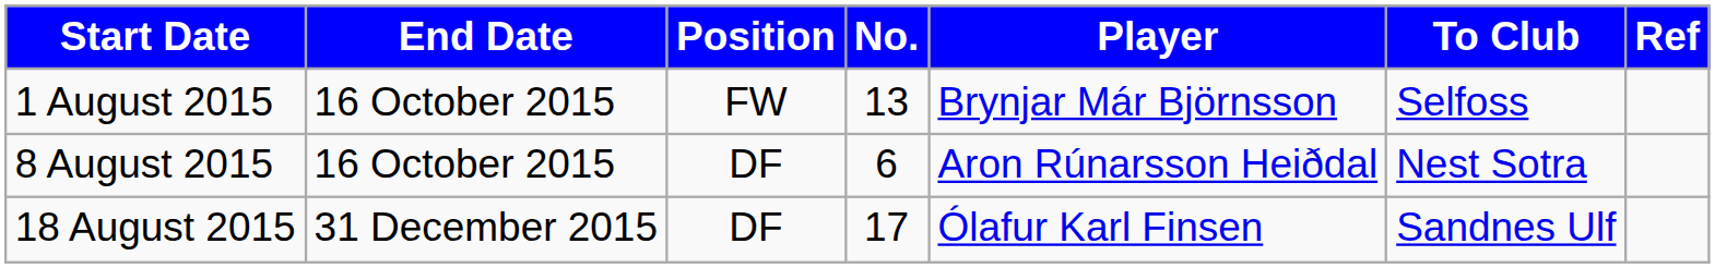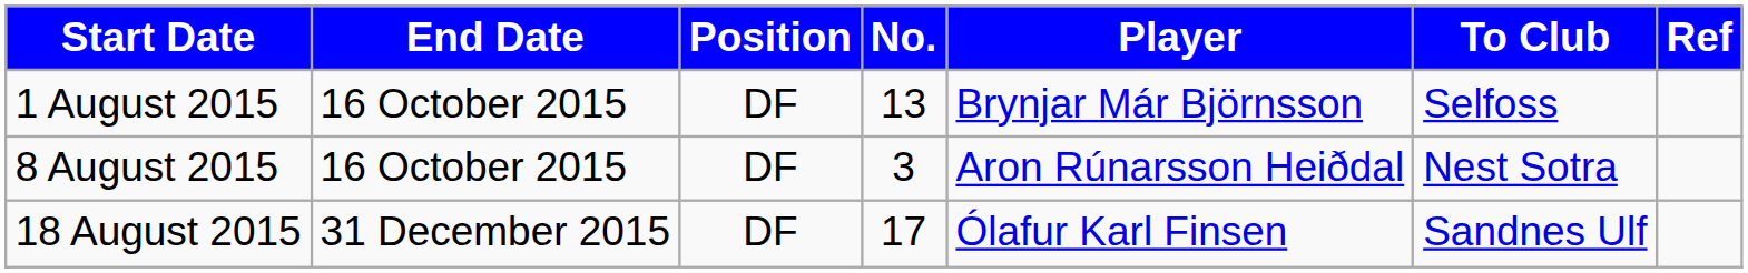1 August 2015 | Position: FW -> DF
8 August 2015 | No.: 6 -> 3
